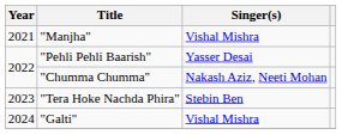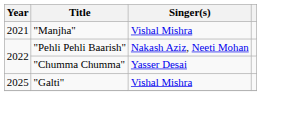"Pehli Pehli Baarish" | Singer(s): Yasser Desai -> Nakash Aziz, Neeti Mohan
"Chumma Chumma" | Singer(s): Nakash Aziz, Neeti Mohan -> Yasser Desai
- row: 2023 | "Tera Hoke Nachda Phira" | Stebin Ben
"Galti" | Year: 2024 -> 2025
